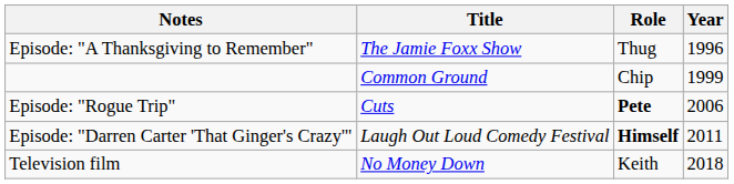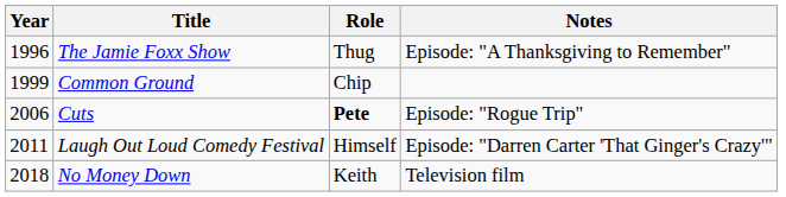columns swapped: Year <-> Notes
Laugh Out Loud Comedy Festival | Role: bold -> normal
